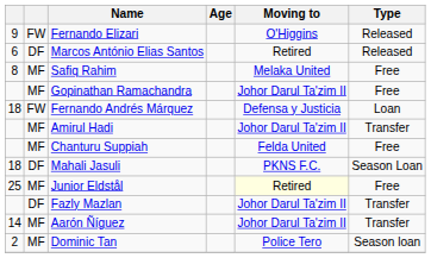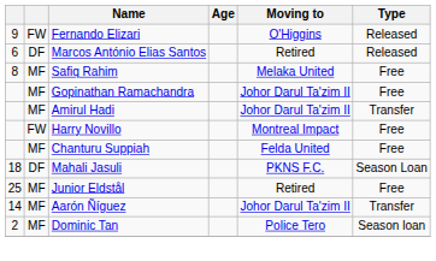- row: 18 | FW | Fernando Andrés Márquez | Defensa y Justicia | Loan
+ row: FW | Harry Novillo | Montreal Impact | Free
Junior Eldstål | Moving to: lightyellow background -> no background
- row: DF | Fazly Mazlan | Johor Darul Ta'zim II | Transfer
